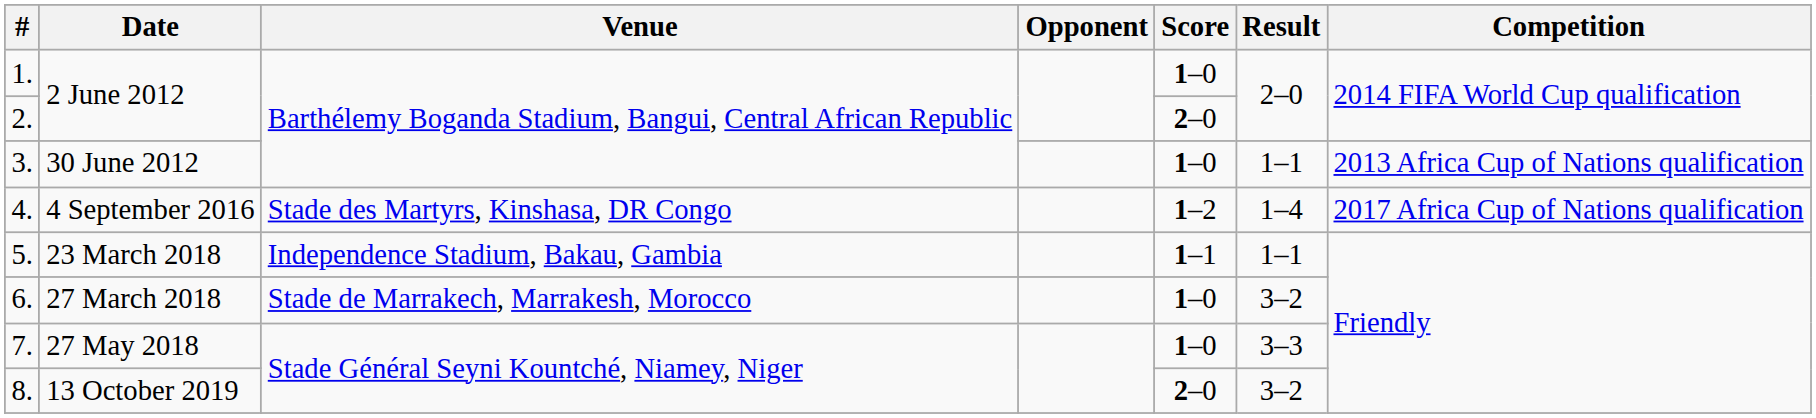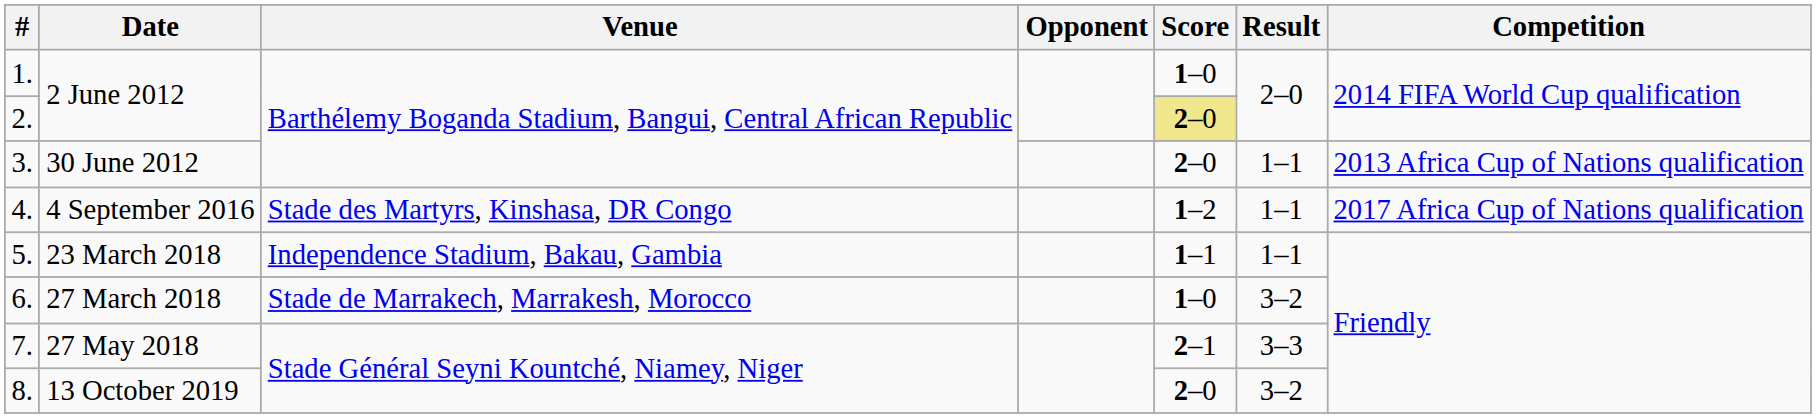2. | Score: no background -> khaki background
3. | Score: 1–0 -> 2–0
4. | Result: 1–4 -> 1–1
7. | Score: 1–0 -> 2–1
